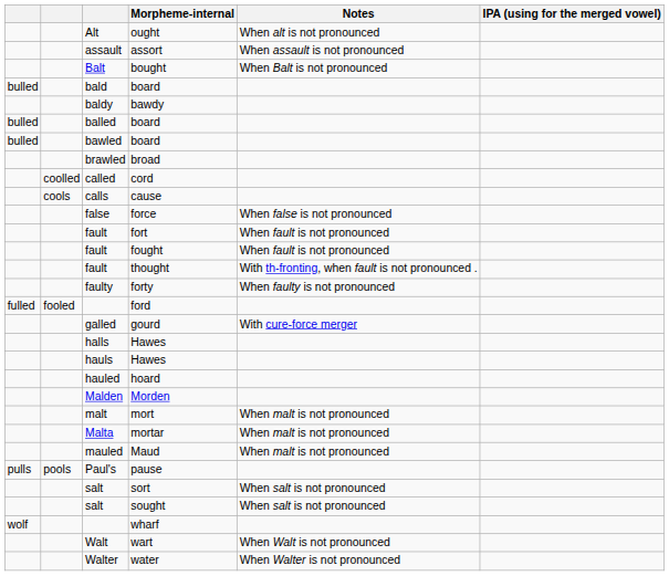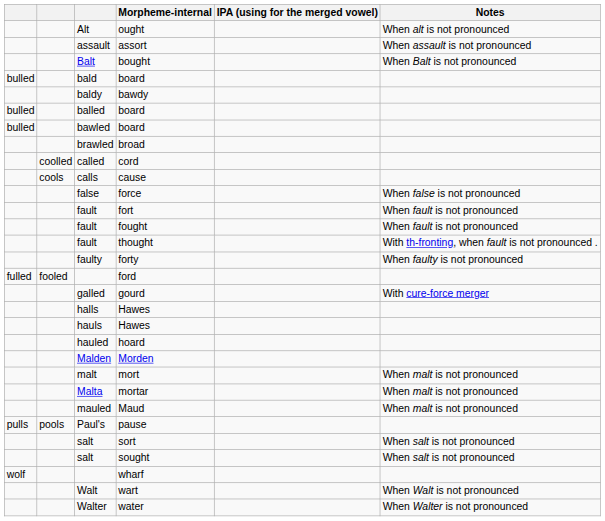columns swapped: IPA (using for the merged vowel) <-> Notes
